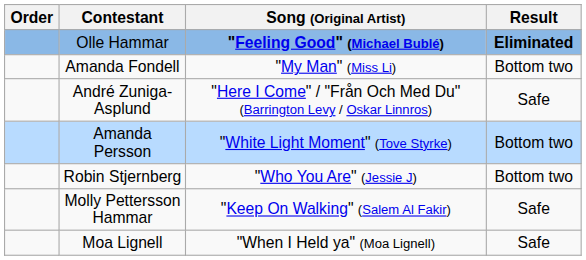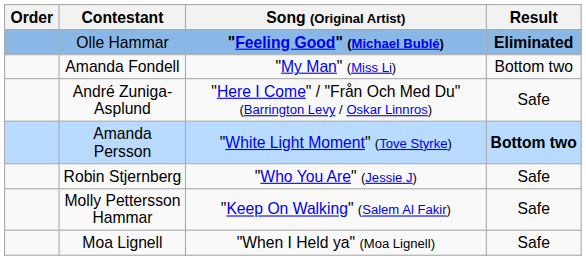Amanda Persson | Result: normal -> bold
Robin Stjernberg | Result: Bottom two -> Safe
